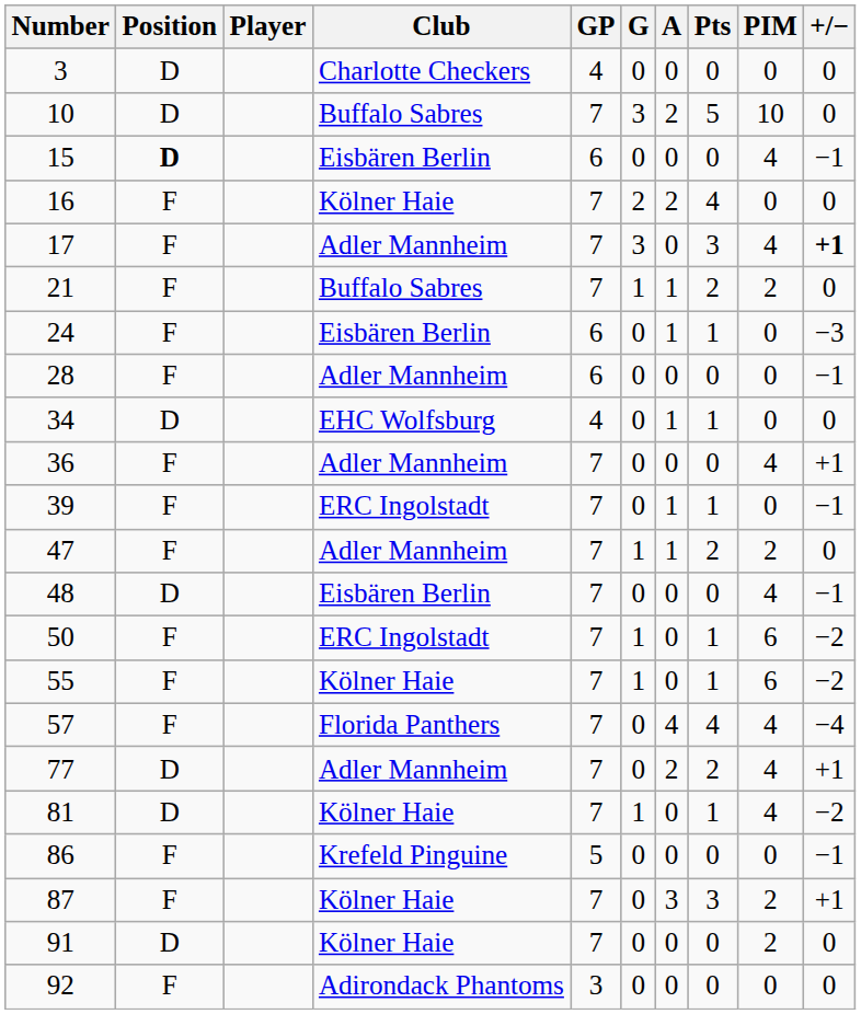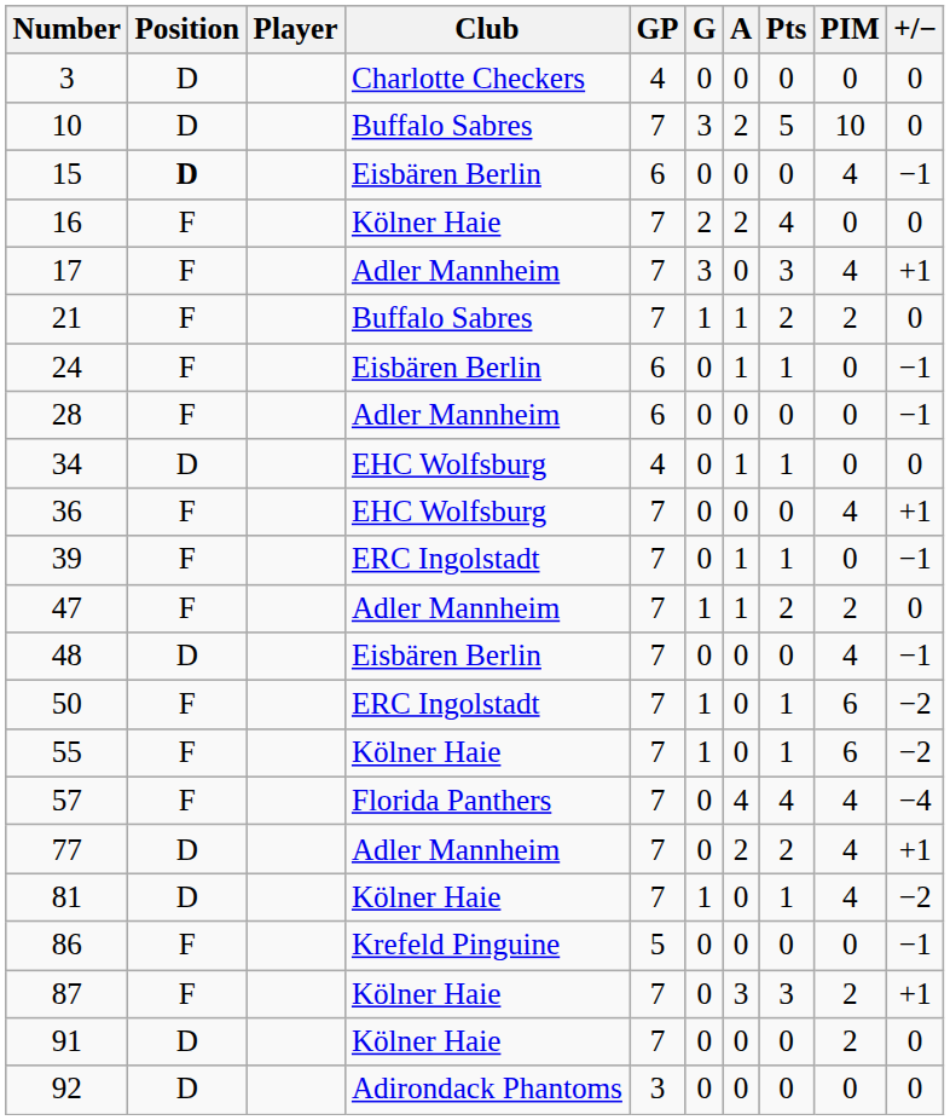17 | +/−: bold -> normal
24 | +/−: −3 -> −1
36 | Club: Adler Mannheim -> EHC Wolfsburg
92 | Position: F -> D
